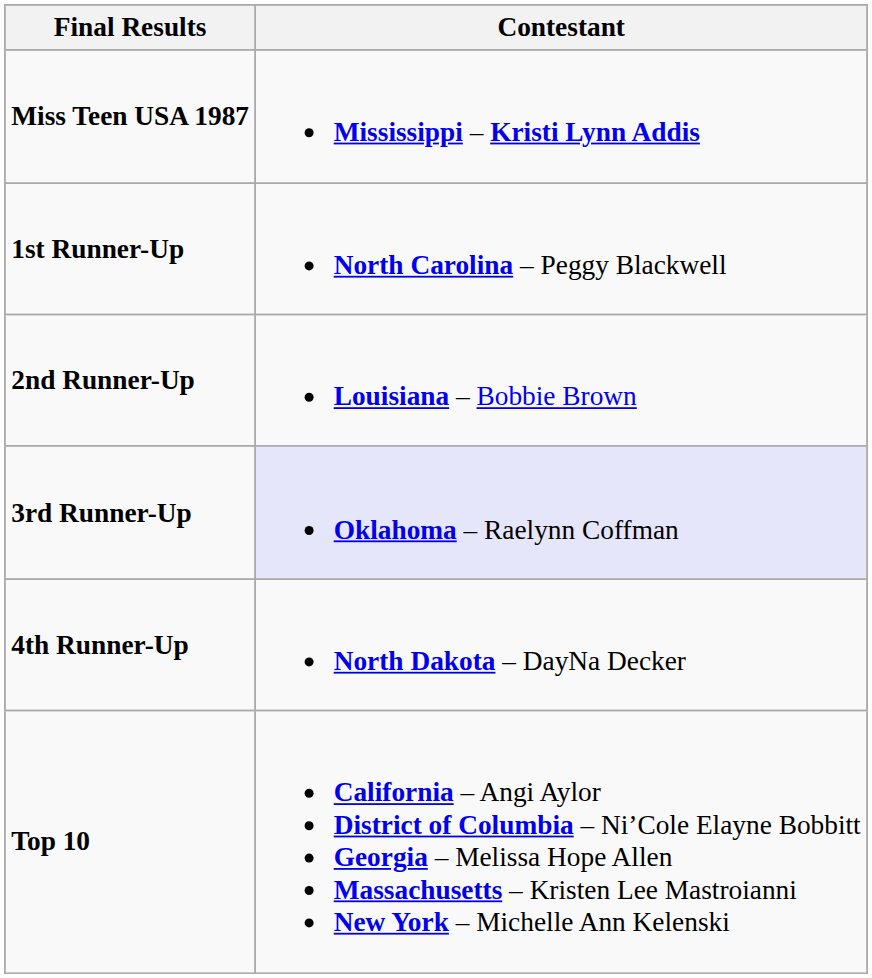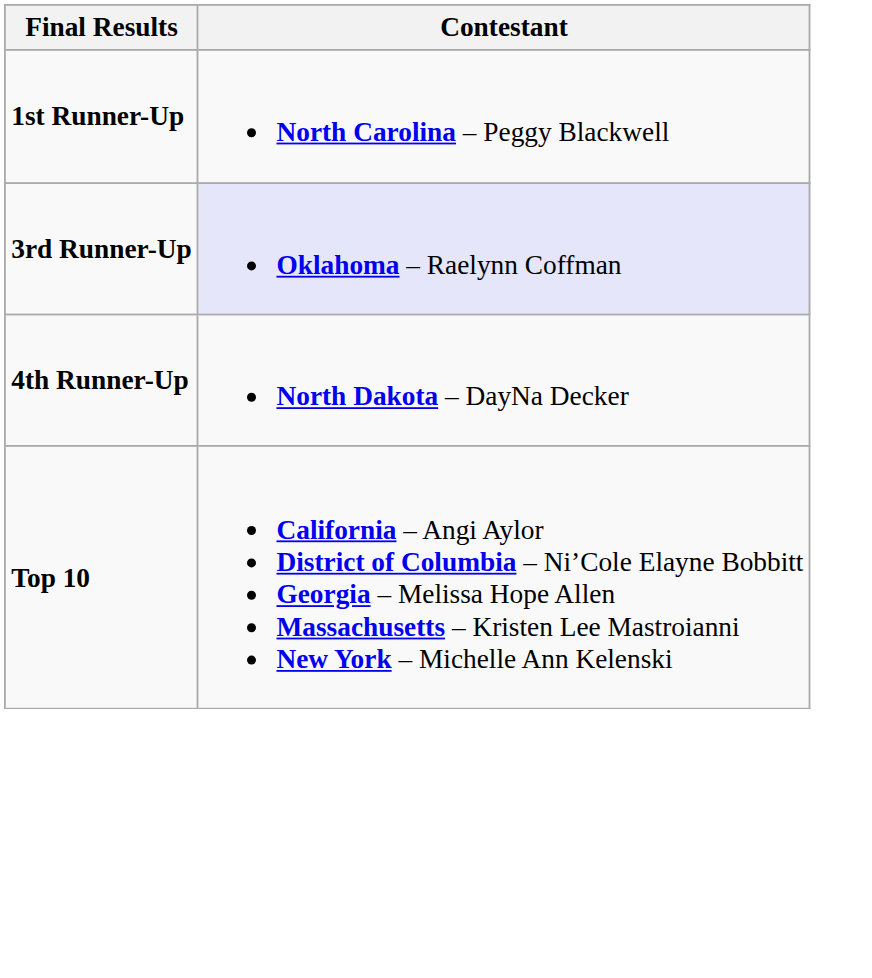- row: Miss Teen USA 1987 | Mississippi – Kristi Lynn Addis
- row: 2nd Runner-Up | Louisiana – Bobbie Brown
